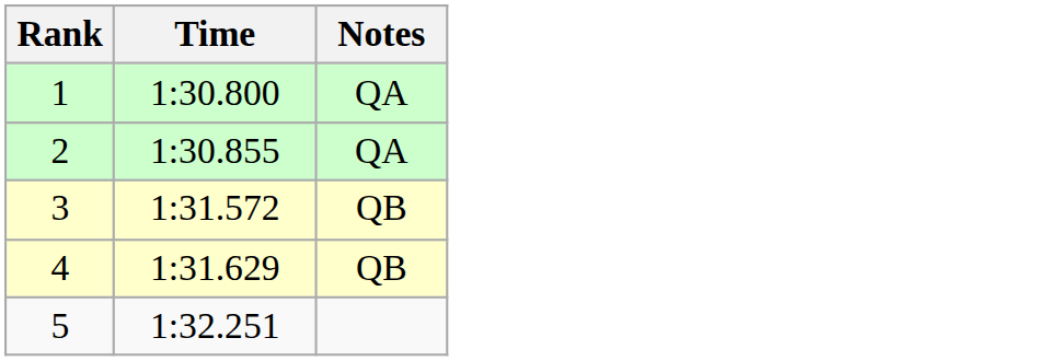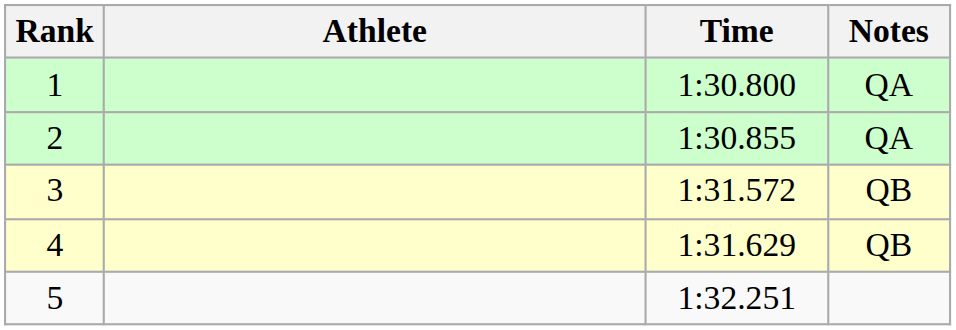+ column: Athlete
